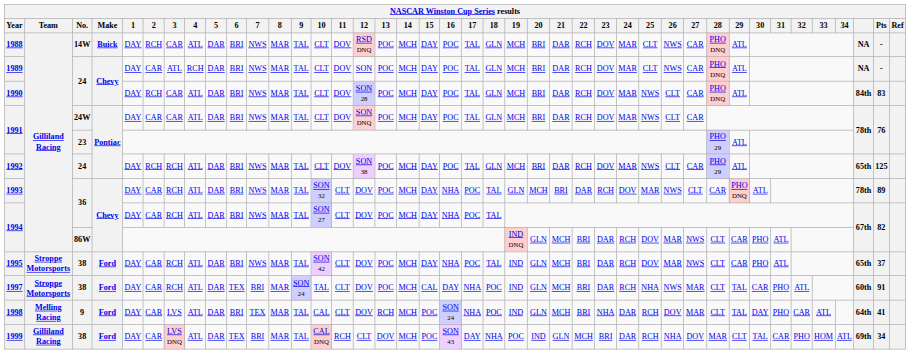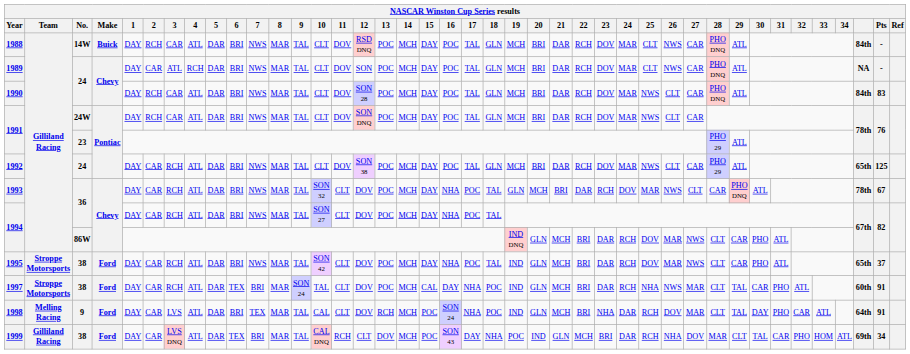1988 | column 39: NA -> 84th
1991 / 24W | 2: CAR -> RCH
1992 | 2: RCH -> CAR
1993 | Pts: 89 -> 67
1998 | Pts: 41 -> 91
